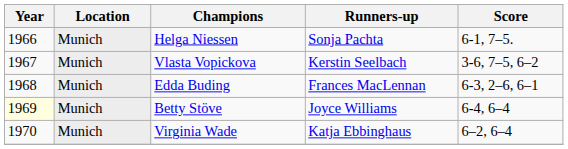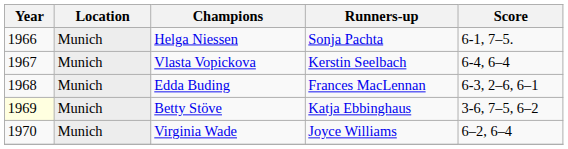Vlasta Vopickova | Score: 3-6, 7–5, 6–2 -> 6-4, 6–4
Betty Stöve | Runners-up: Joyce Williams -> Katja Ebbinghaus
Betty Stöve | Score: 6-4, 6–4 -> 3-6, 7–5, 6–2
Virginia Wade | Runners-up: Katja Ebbinghaus -> Joyce Williams
